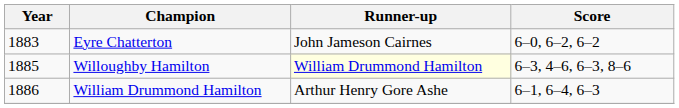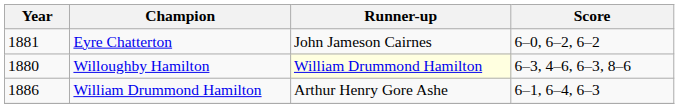Eyre Chatterton | Year: 1883 -> 1881
Willoughby Hamilton | Year: 1885 -> 1880
